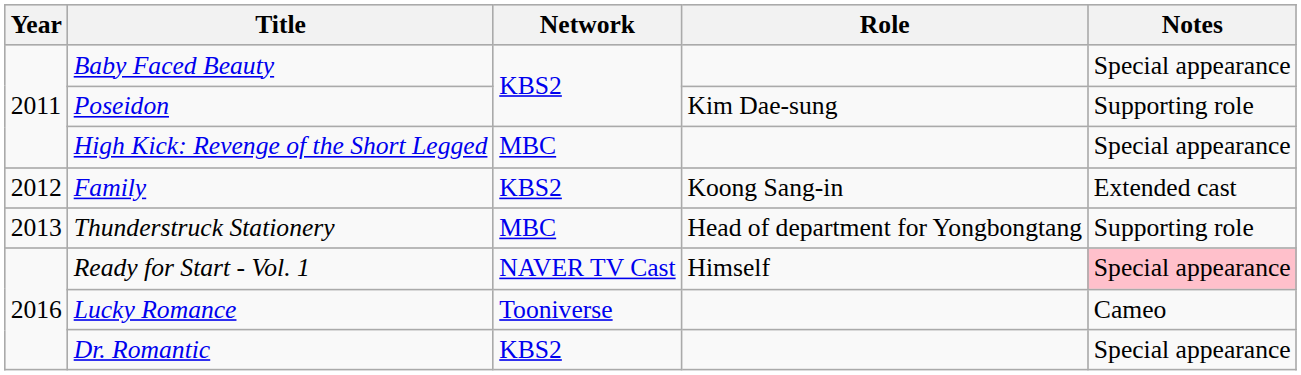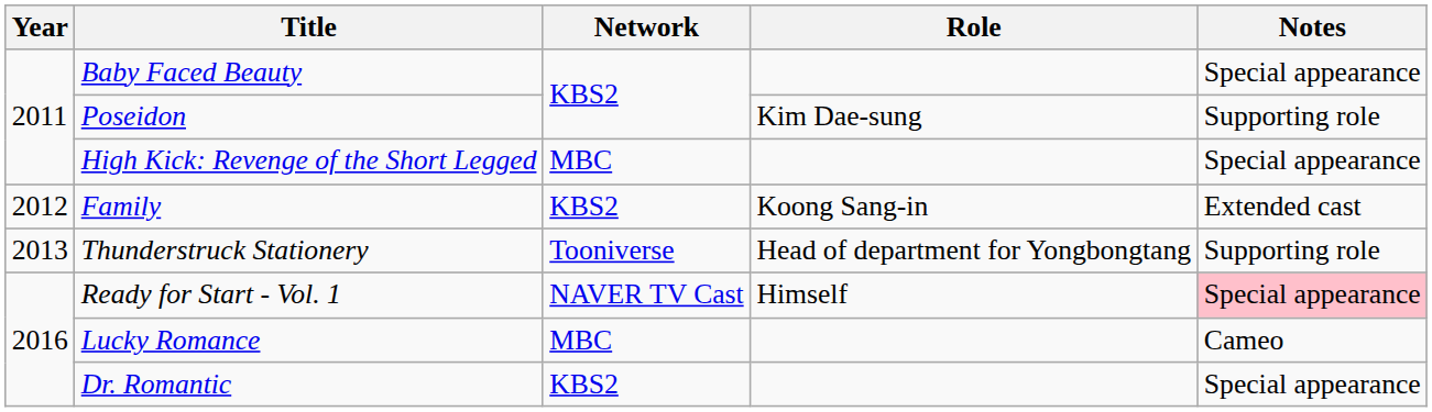Thunderstruck Stationery | Network: MBC -> Tooniverse
Lucky Romance | Network: Tooniverse -> MBC
